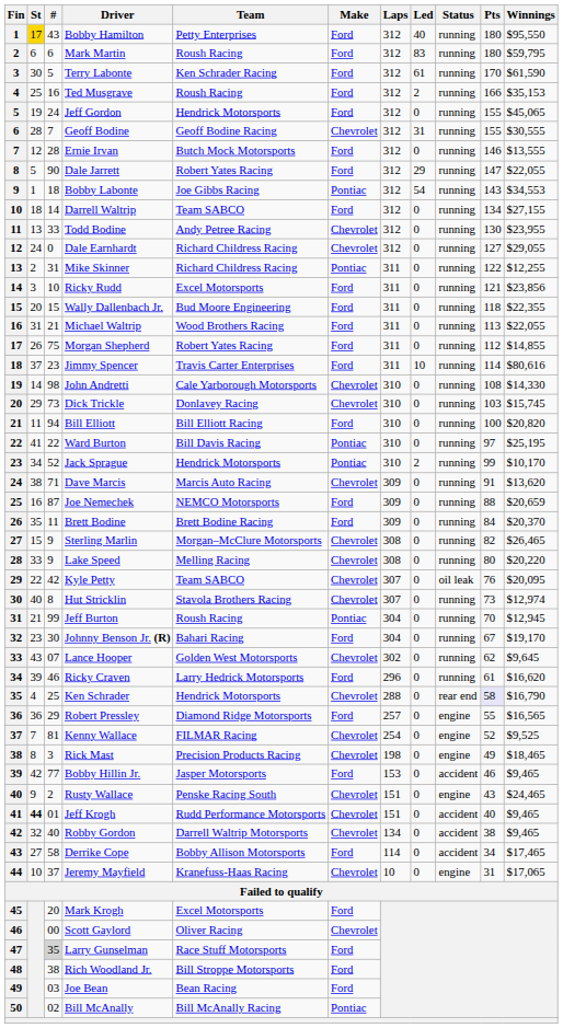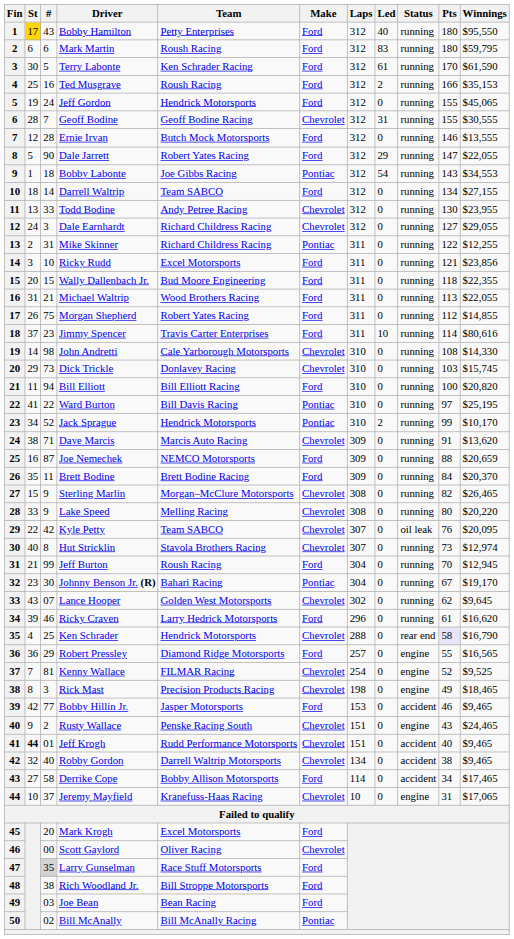Dale Earnhardt | #: 0 -> 3
Jeff Burton | Make: Pontiac -> Ford
Johnny Benson Jr. (R) | Make: Ford -> Pontiac
